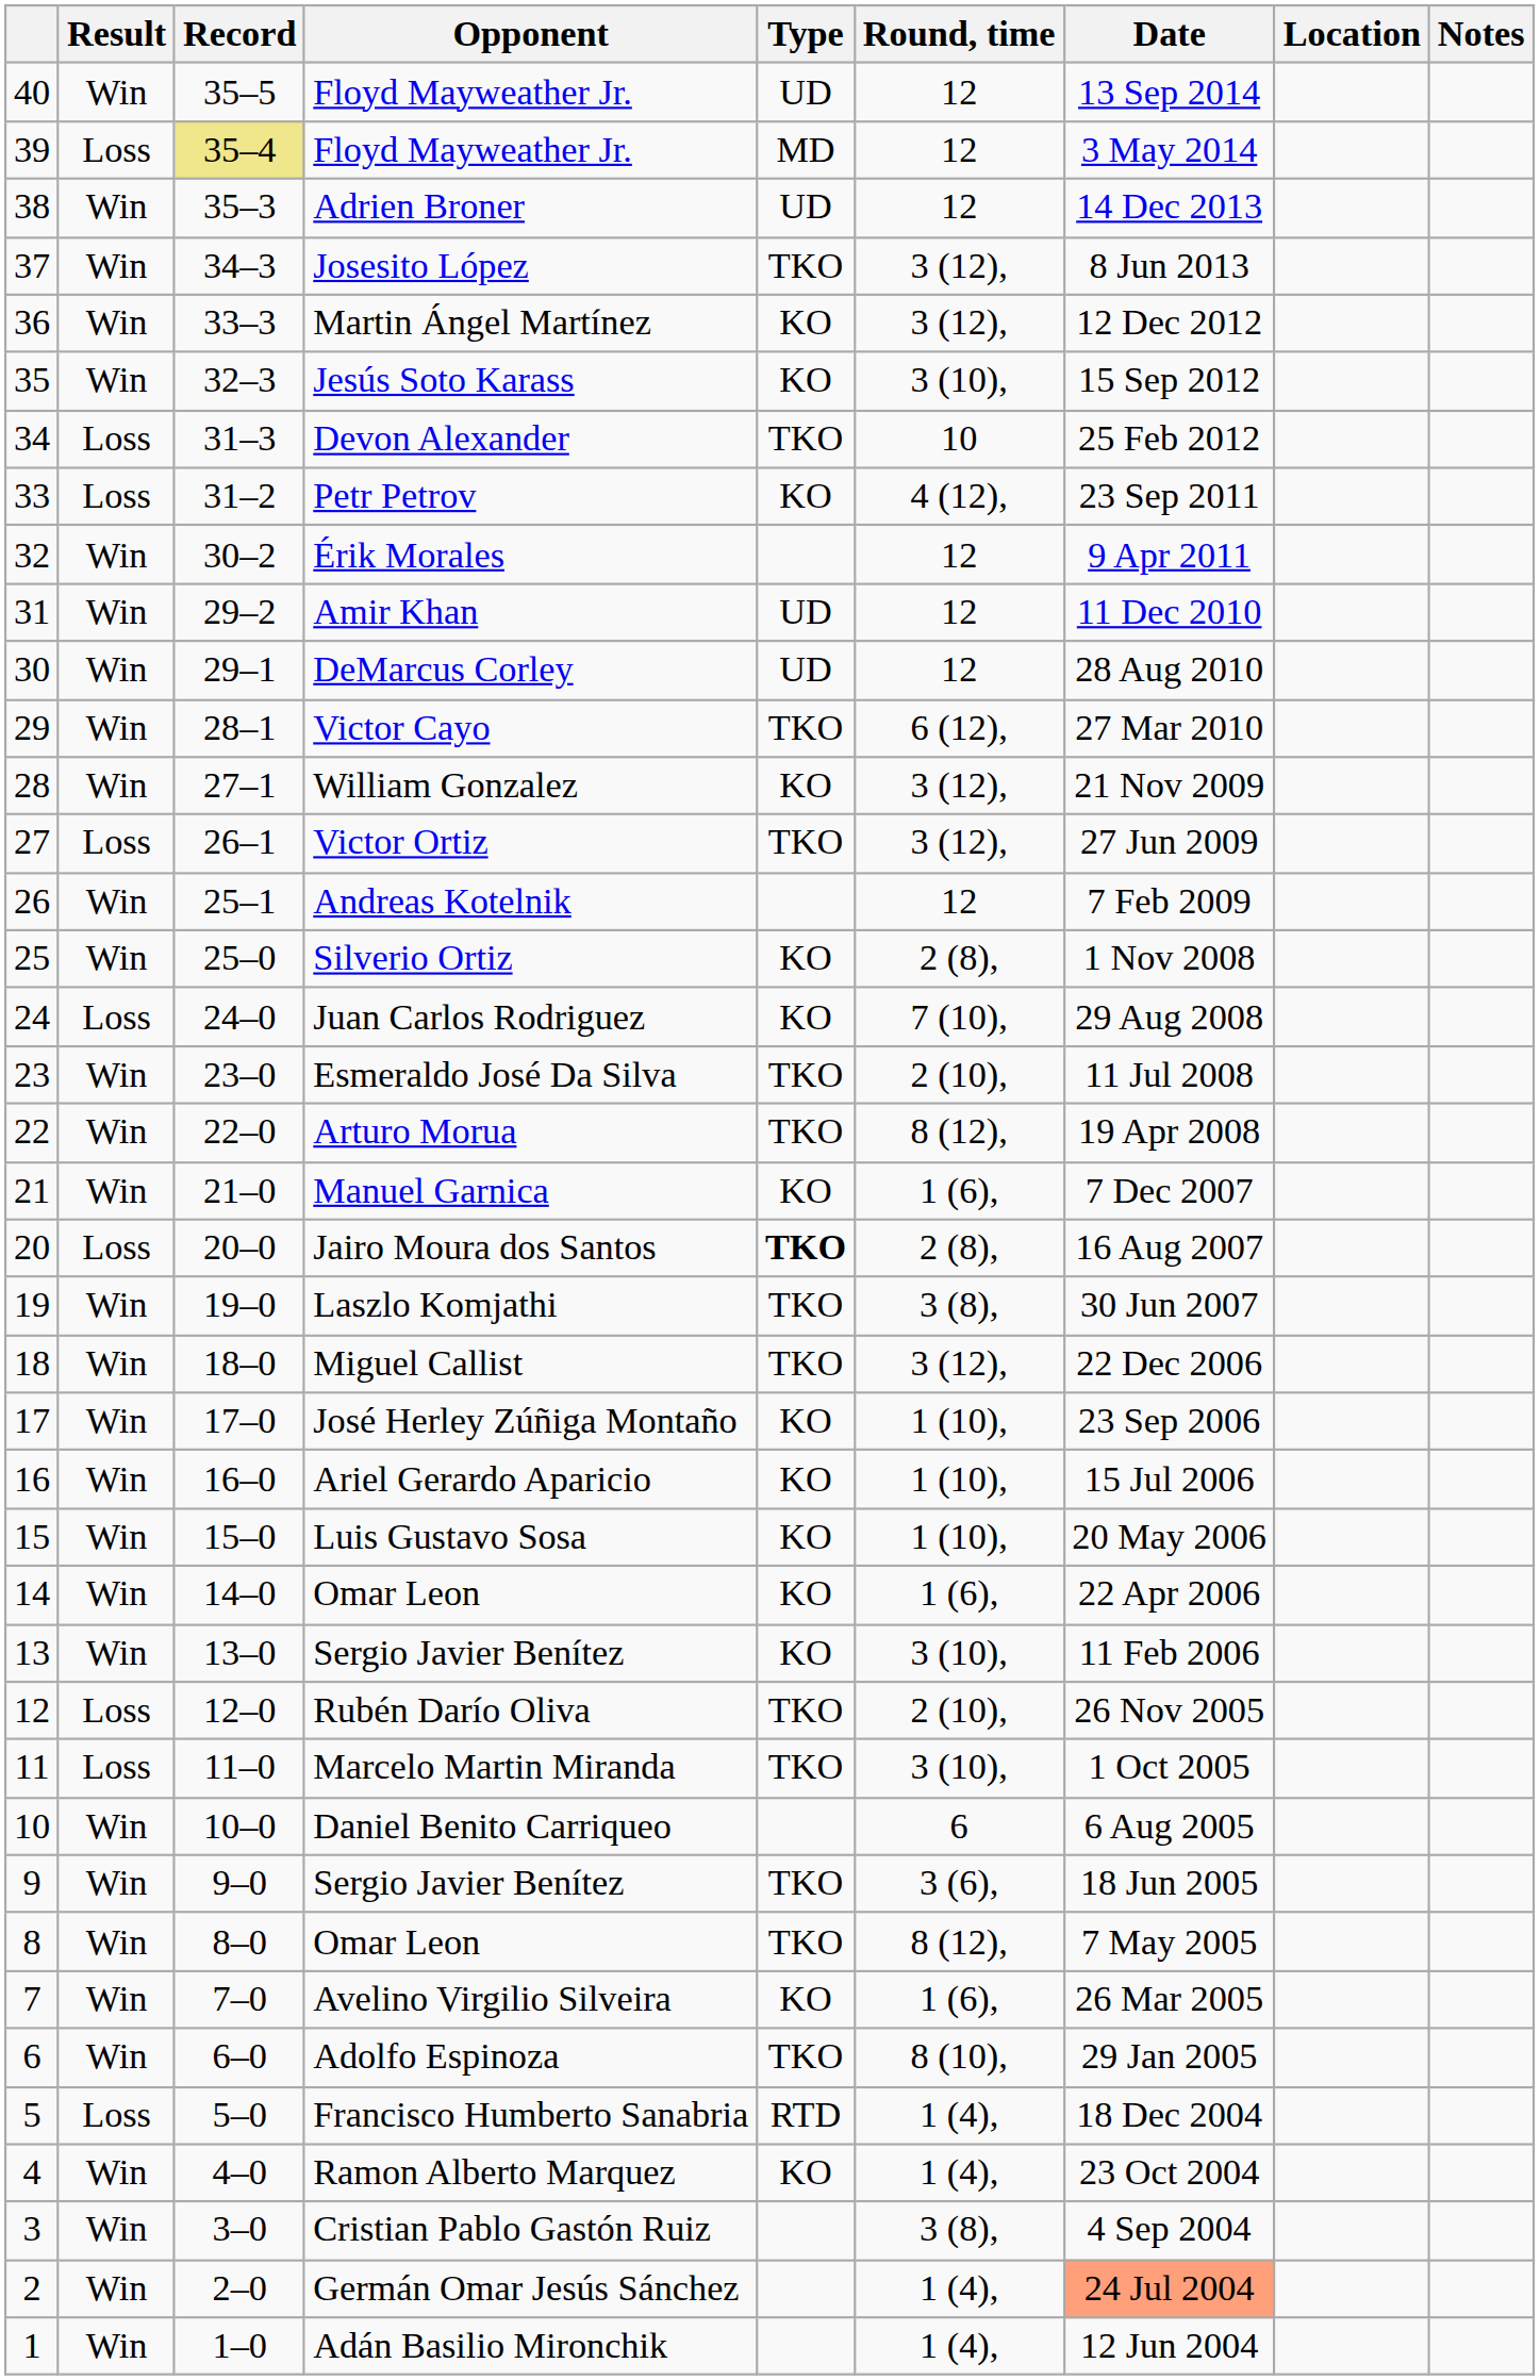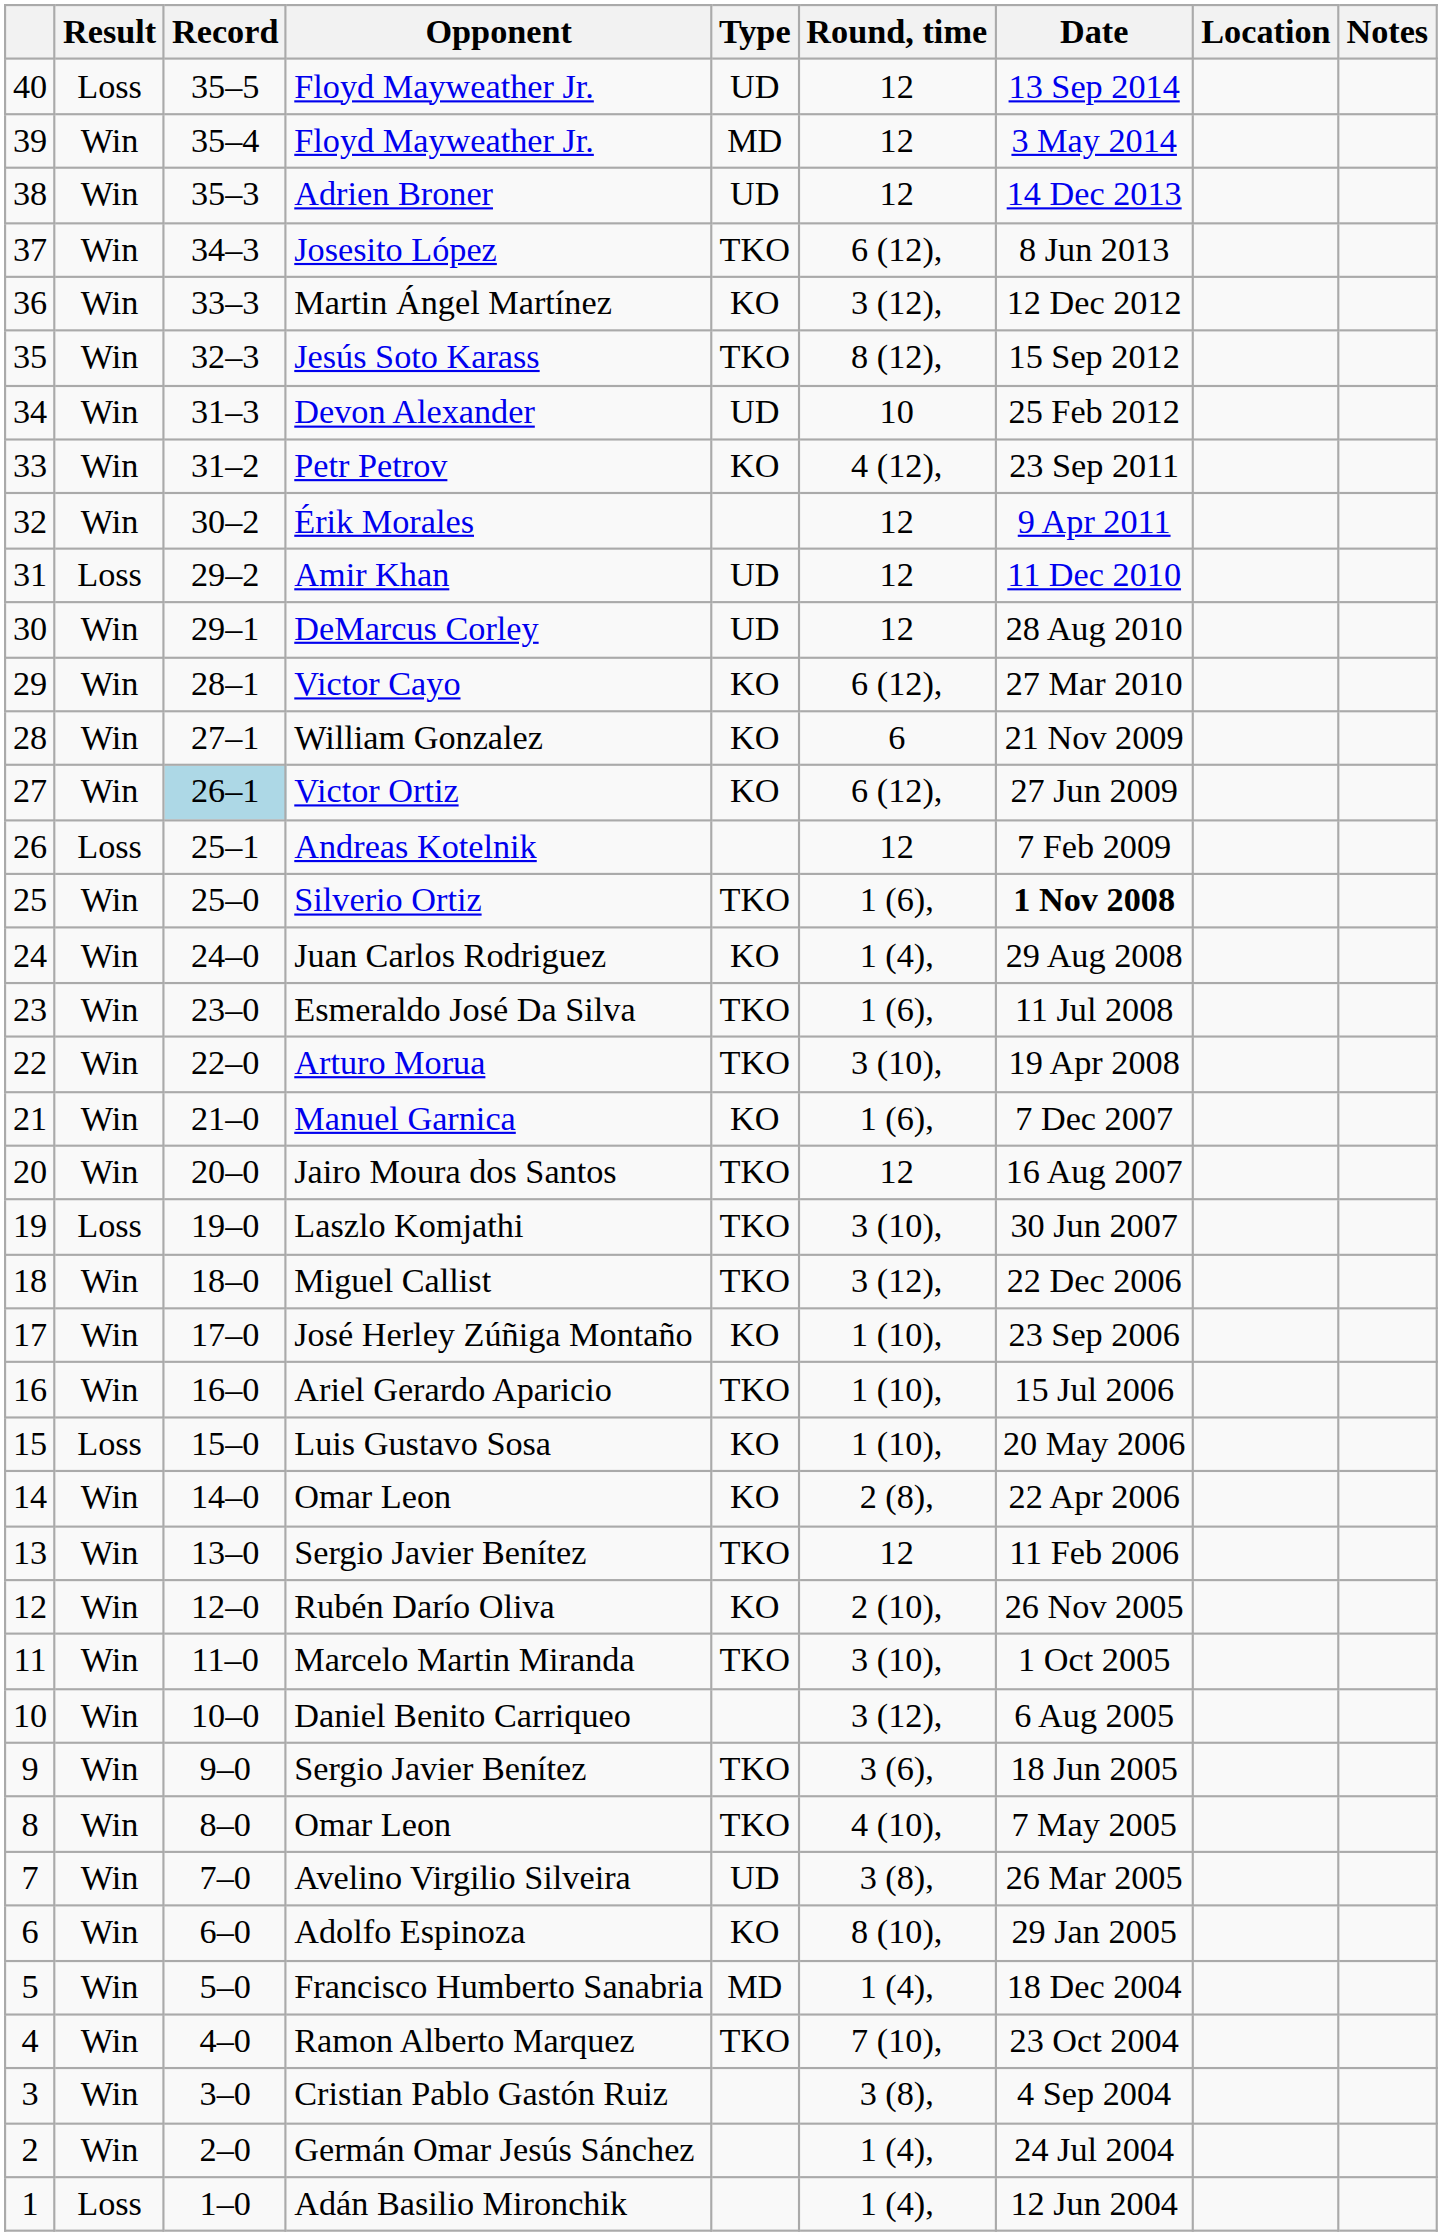40 / Floyd Mayweather Jr. | Result: Win -> Loss
39 / Floyd Mayweather Jr. | Result: Loss -> Win
39 / Floyd Mayweather Jr. | Record: khaki background -> no background
Josesito López | Round, time: 3 (12), -> 6 (12),
Jesús Soto Karass | Type: KO -> TKO
Jesús Soto Karass | Round, time: 3 (10), -> 8 (12),
Devon Alexander | Result: Loss -> Win
Devon Alexander | Type: TKO -> UD
Petr Petrov | Result: Loss -> Win
Amir Khan | Result: Win -> Loss
Victor Cayo | Type: TKO -> KO
William Gonzalez | Round, time: 3 (12), -> 6
Victor Ortiz | Result: Loss -> Win
Victor Ortiz | Record: no background -> lightblue background
Victor Ortiz | Type: TKO -> KO
Victor Ortiz | Round, time: 3 (12), -> 6 (12),
Andreas Kotelnik | Result: Win -> Loss
Silverio Ortiz | Type: KO -> TKO
Silverio Ortiz | Round, time: 2 (8), -> 1 (6),
Silverio Ortiz | Date: normal -> bold
Juan Carlos Rodriguez | Result: Loss -> Win
Juan Carlos Rodriguez | Round, time: 7 (10), -> 1 (4),
Esmeraldo José Da Silva | Round, time: 2 (10), -> 1 (6),
Arturo Morua | Round, time: 8 (12), -> 3 (10),
Jairo Moura dos Santos | Result: Loss -> Win
Jairo Moura dos Santos | Type: bold -> normal
Jairo Moura dos Santos | Round, time: 2 (8), -> 12
Laszlo Komjathi | Result: Win -> Loss
Laszlo Komjathi | Round, time: 3 (8), -> 3 (10),
Ariel Gerardo Aparicio | Type: KO -> TKO
Luis Gustavo Sosa | Result: Win -> Loss
14 / Omar Leon | Round, time: 1 (6), -> 2 (8),
13 / Sergio Javier Benítez | Type: KO -> TKO
13 / Sergio Javier Benítez | Round, time: 3 (10), -> 12
Rubén Darío Oliva | Result: Loss -> Win
Rubén Darío Oliva | Type: TKO -> KO
Marcelo Martin Miranda | Result: Loss -> Win
Daniel Benito Carriqueo | Round, time: 6 -> 3 (12),
8 / Omar Leon | Round, time: 8 (12), -> 4 (10),
Avelino Virgilio Silveira | Type: KO -> UD
Avelino Virgilio Silveira | Round, time: 1 (6), -> 3 (8),
Adolfo Espinoza | Type: TKO -> KO
Francisco Humberto Sanabria | Result: Loss -> Win
Francisco Humberto Sanabria | Type: RTD -> MD
Ramon Alberto Marquez | Type: KO -> TKO
Ramon Alberto Marquez | Round, time: 1 (4), -> 7 (10),
Germán Omar Jesús Sánchez | Date: lightsalmon background -> no background
Adán Basilio Mironchik | Result: Win -> Loss
